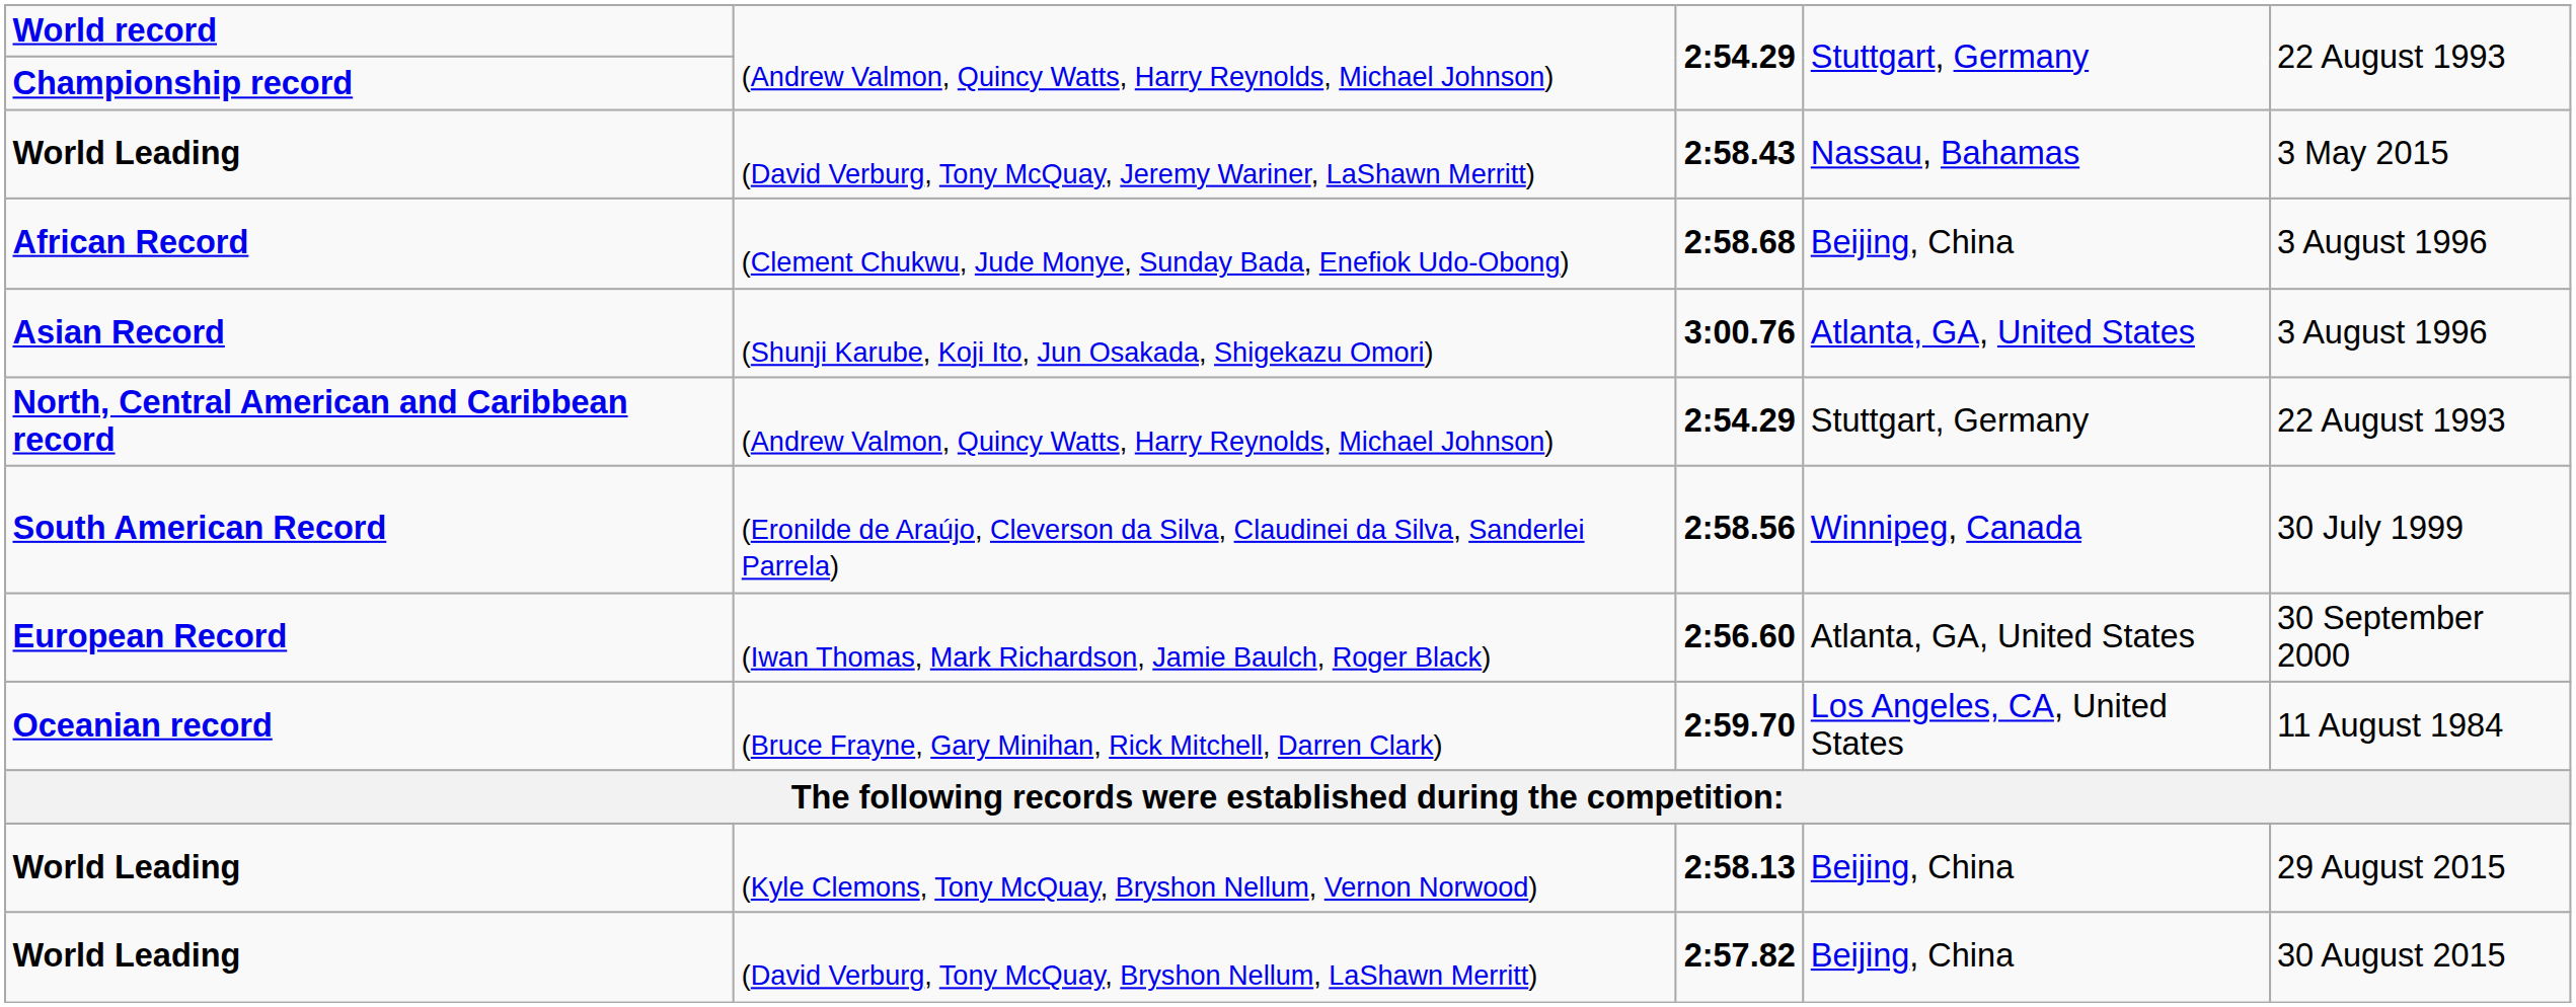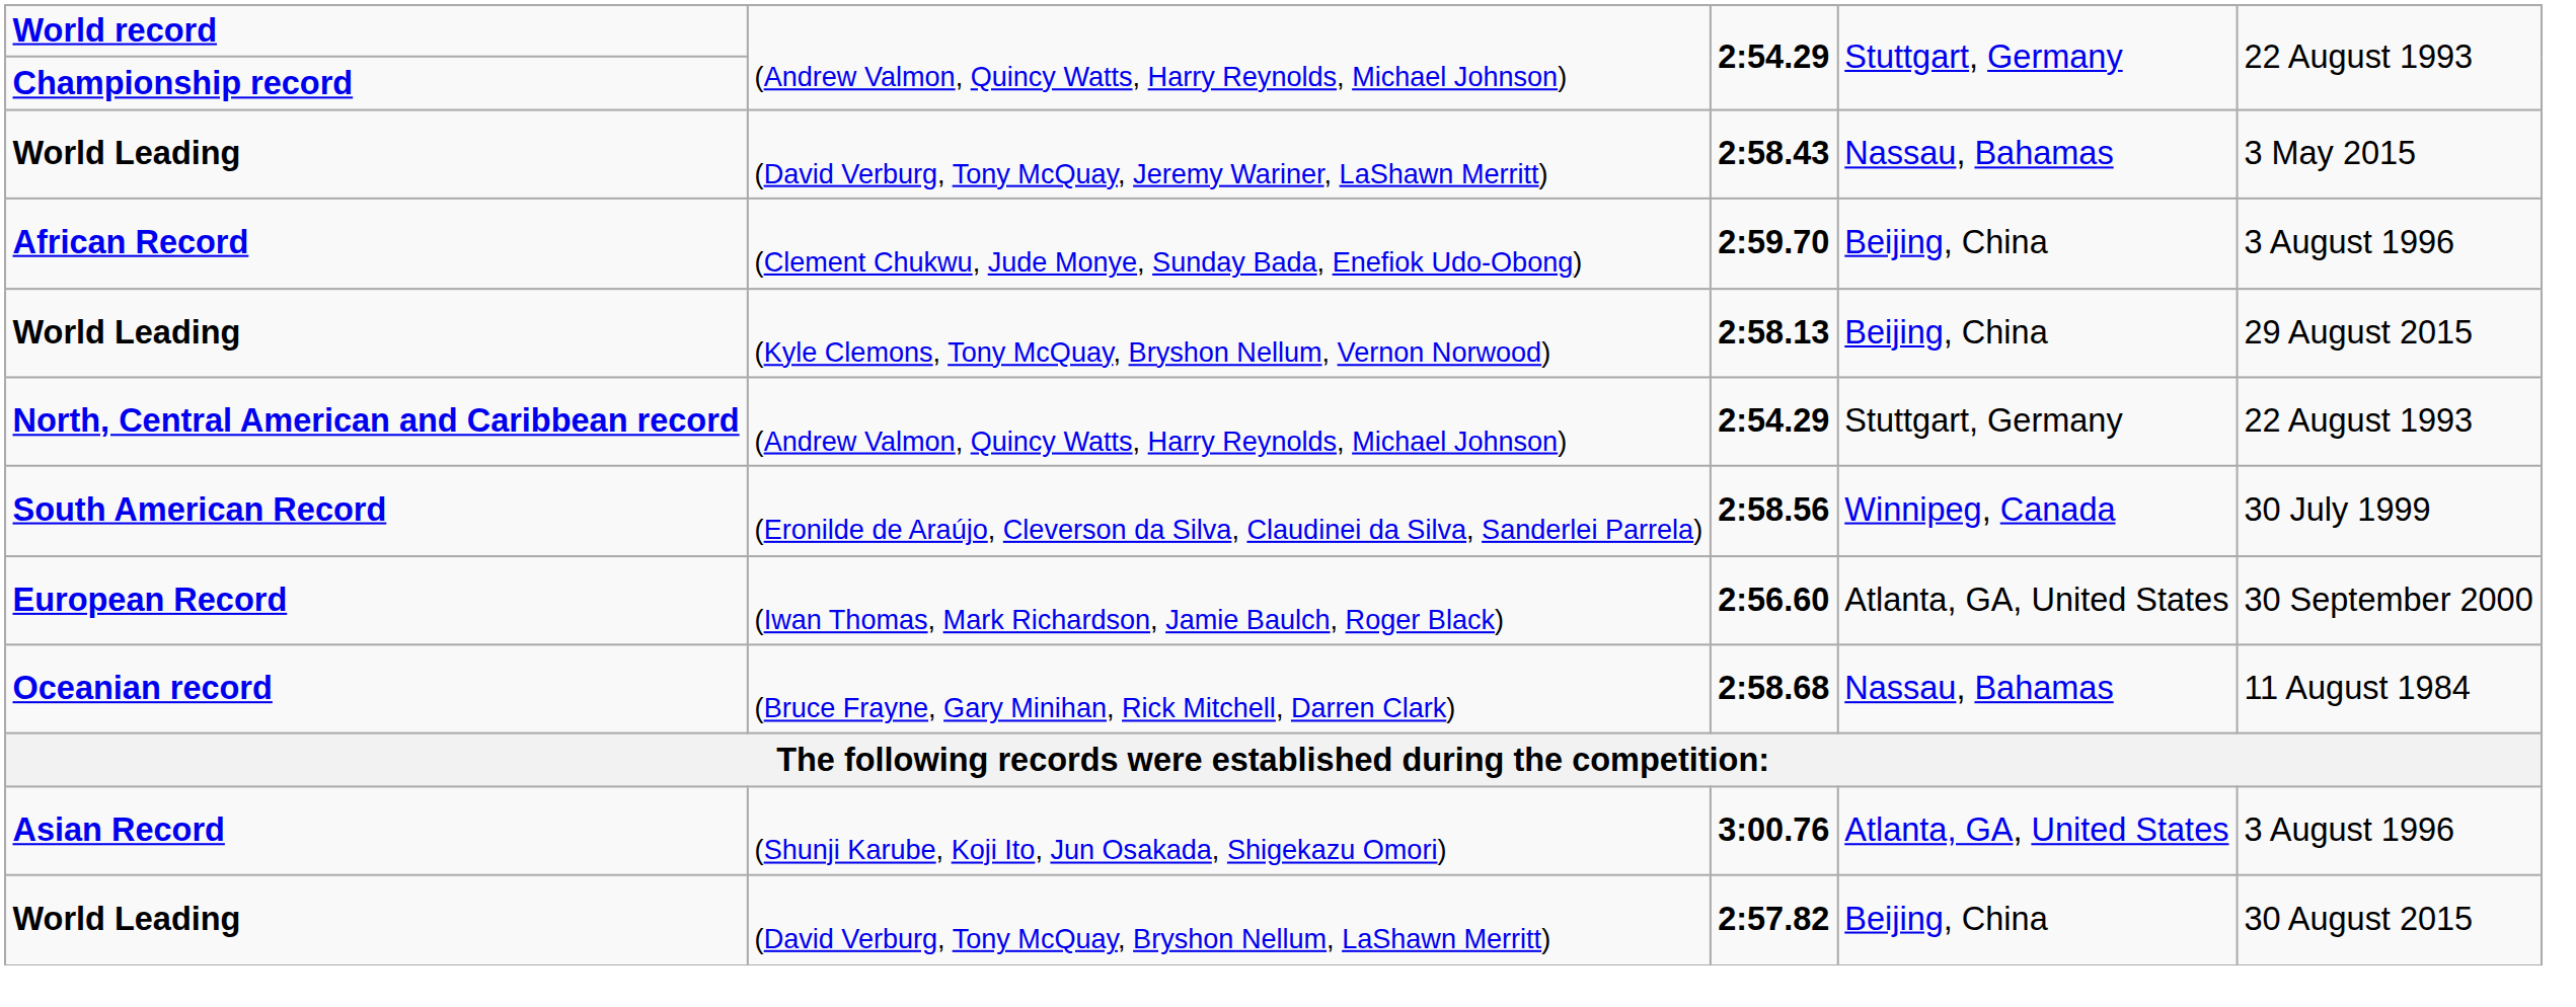(Clement Chukwu, Jude Monye, Sunday Bada, Enefiok Udo-Obong) | column 3: 2:58.68 -> 2:59.70
rows swapped: (Shunji Karube, Koji Ito, Jun Osakada, Shigekazu Omori) <-> (Kyle Clemons, Tony McQuay, Bryshon Nellum, Vernon Norwood)
(Bruce Frayne, Gary Minihan, Rick Mitchell, Darren Clark) | column 3: 2:59.70 -> 2:58.68
(Bruce Frayne, Gary Minihan, Rick Mitchell, Darren Clark) | column 4: Los Angeles, CA, United States -> Nassau, Bahamas
